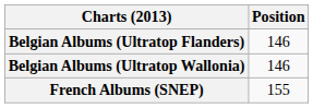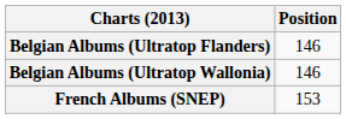French Albums (SNEP) | Position: 155 -> 153
